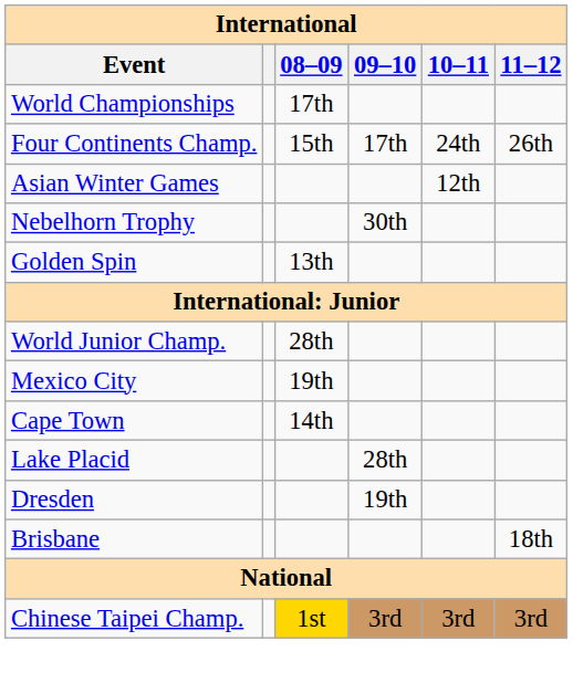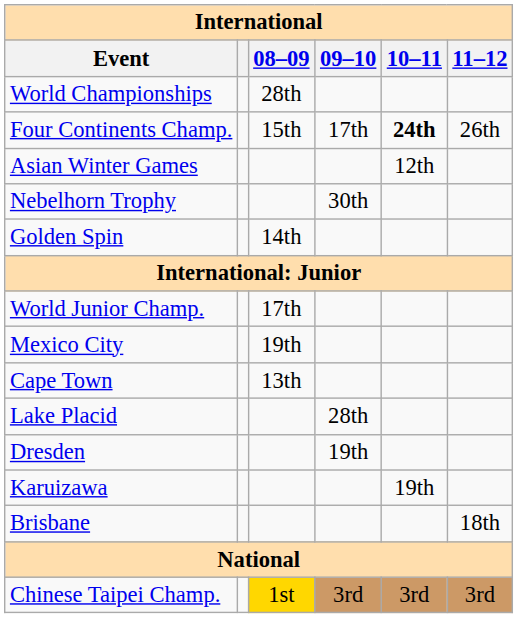World Championships | 08–09: 17th -> 28th
Four Continents Champ. | 10–11: normal -> bold
Golden Spin | 08–09: 13th -> 14th
World Junior Champ. | 08–09: 28th -> 17th
Cape Town | 08–09: 14th -> 13th
+ row: Karuizawa | 19th
